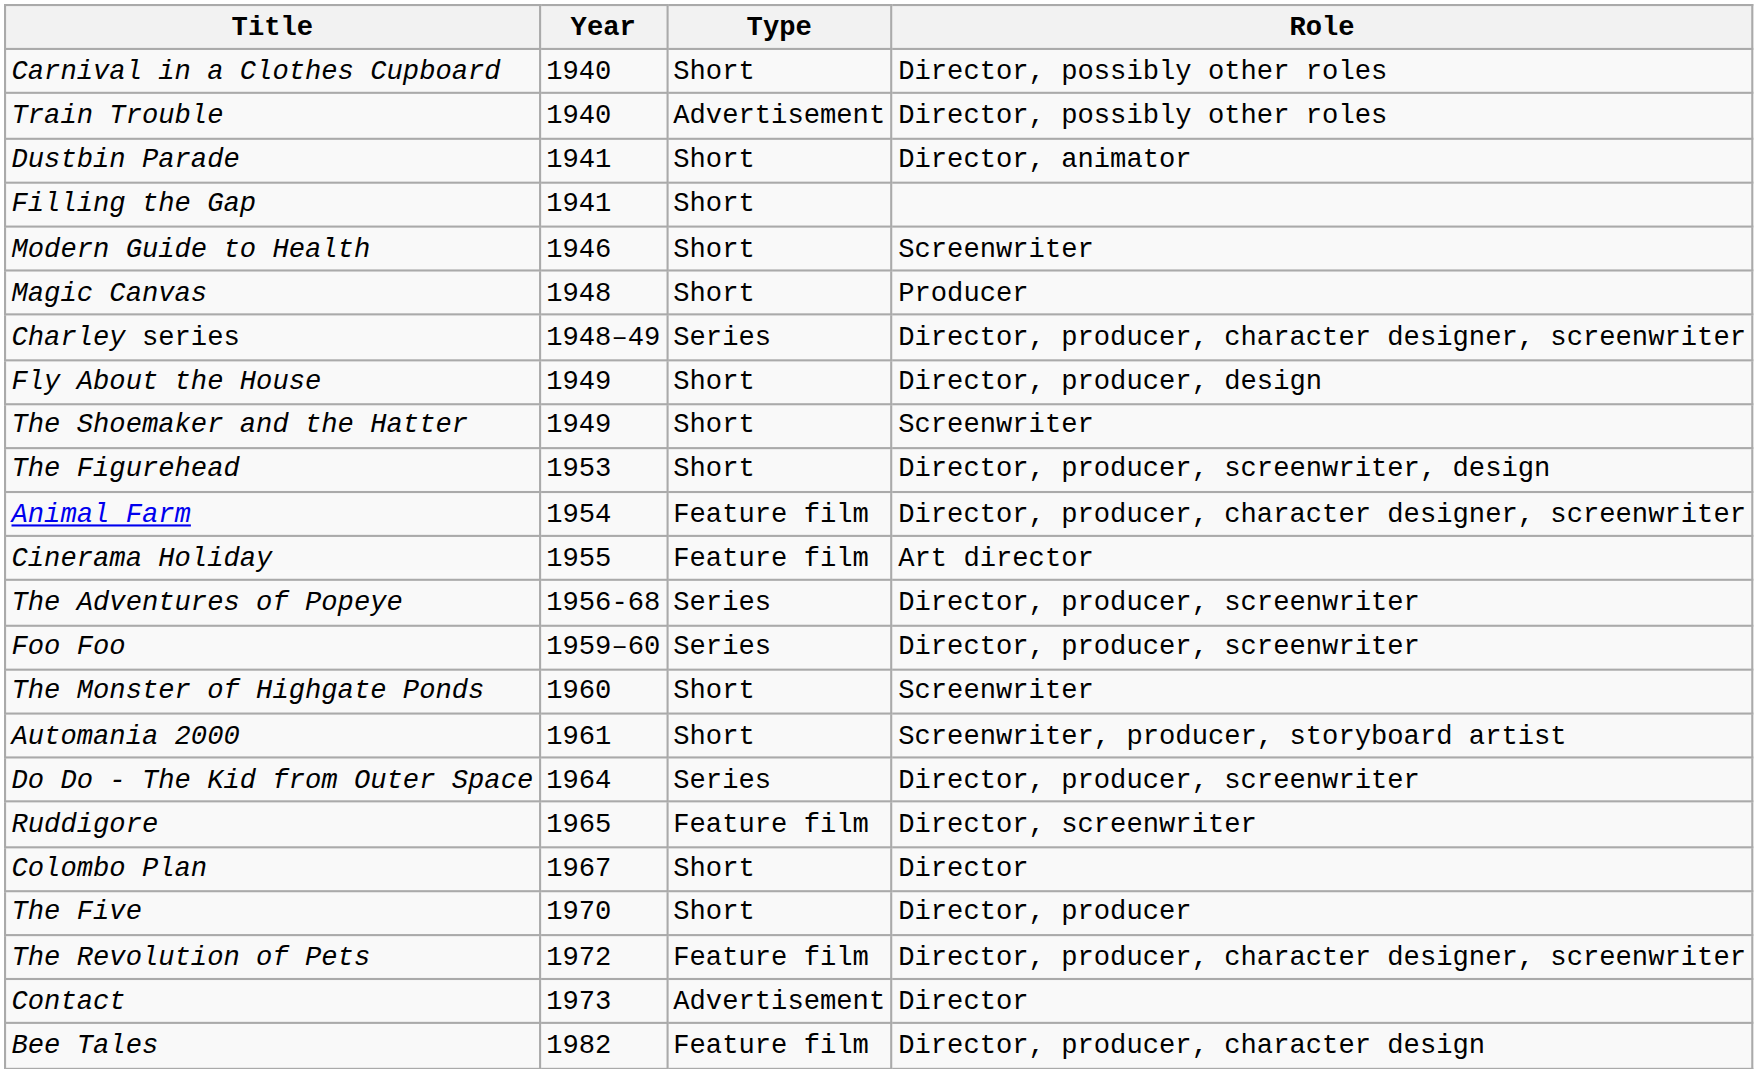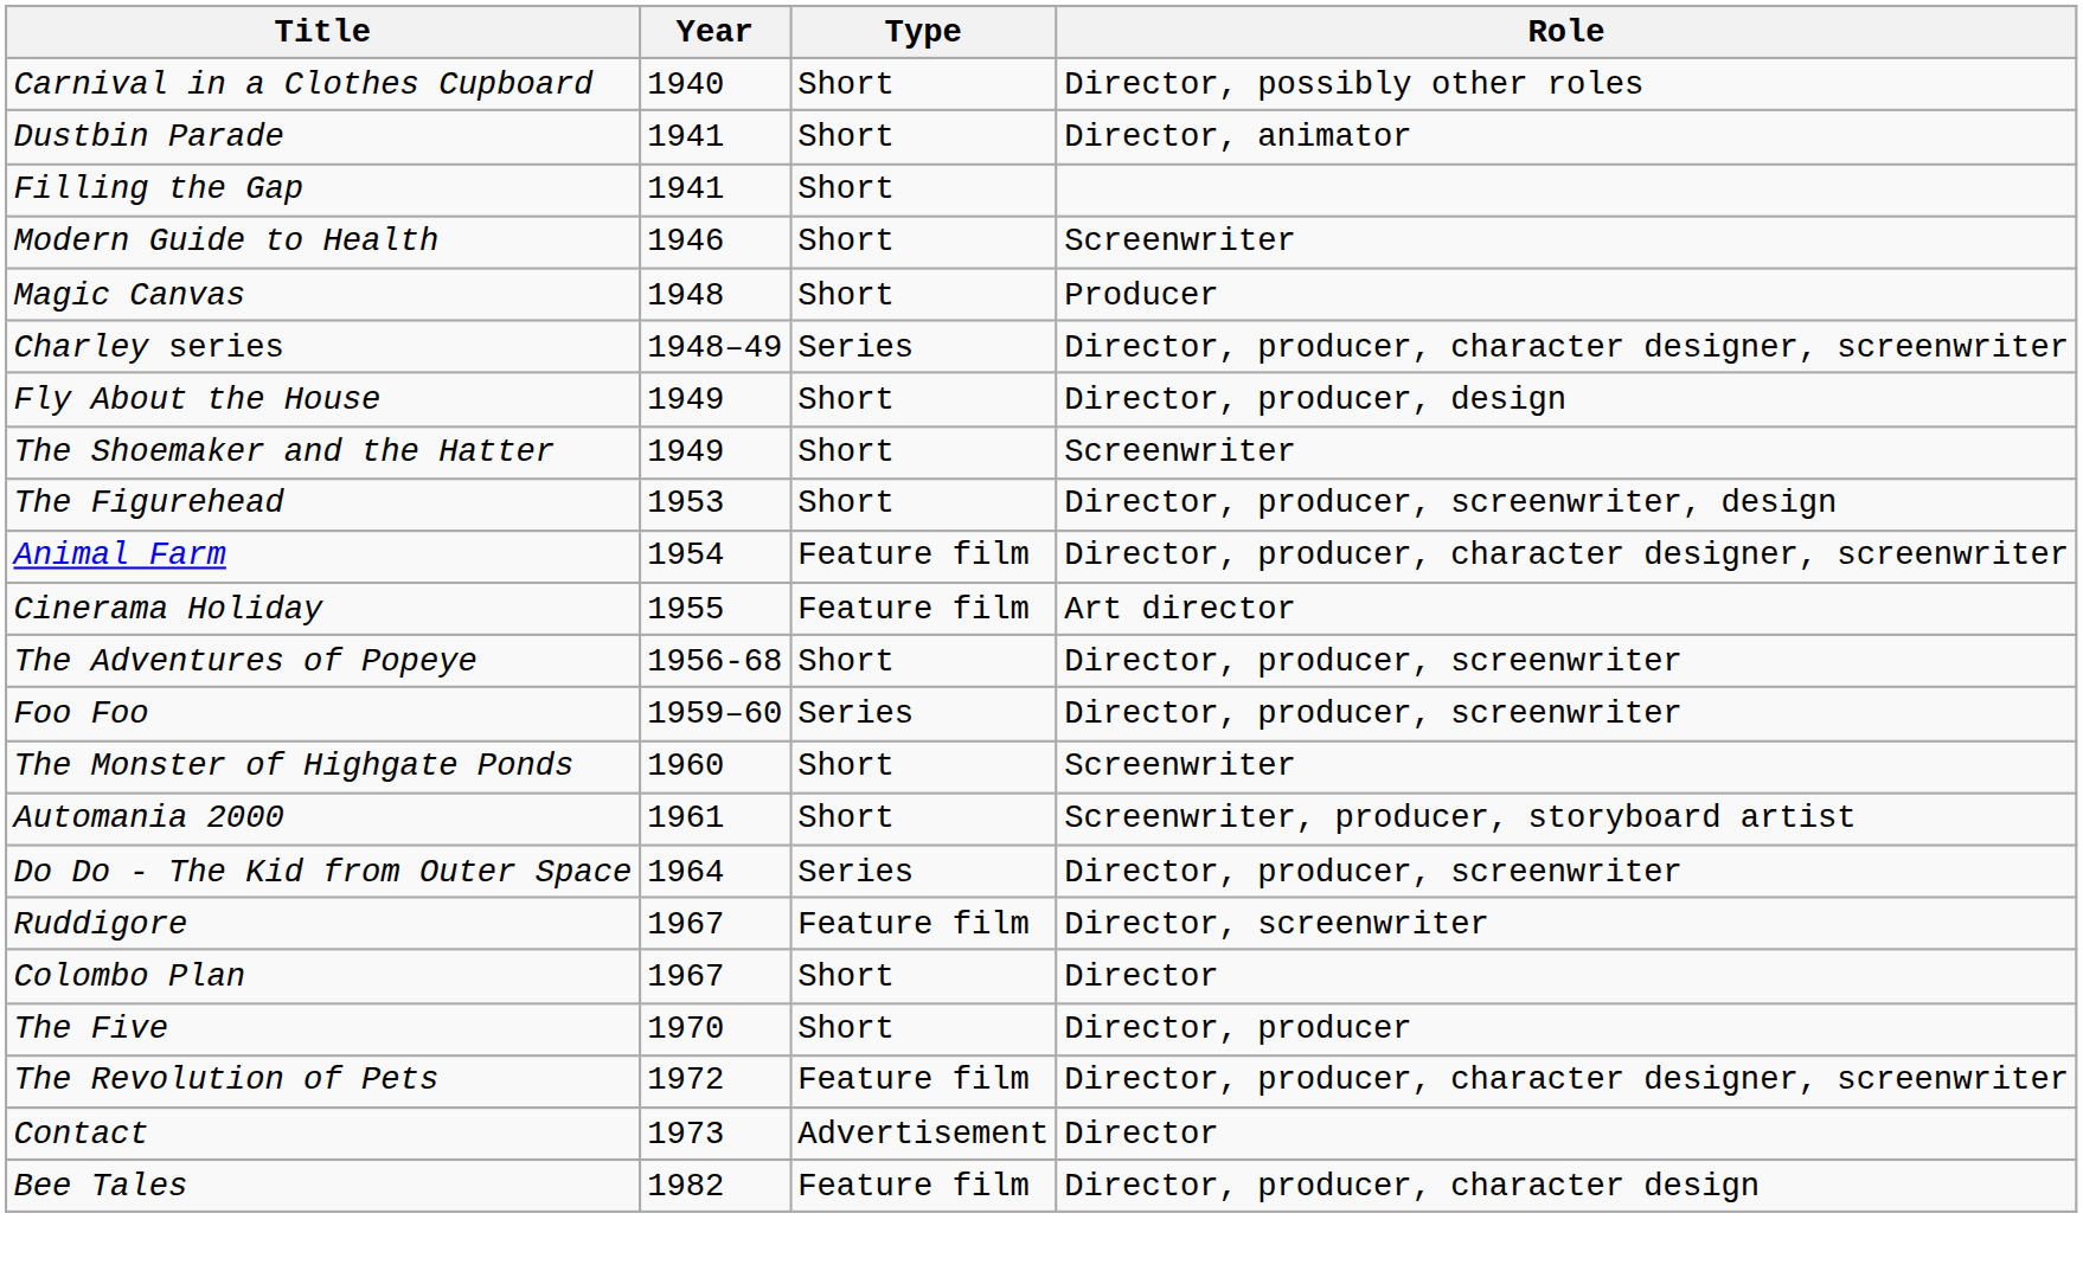- row: Train Trouble | 1940 | Advertisement | Director, possibly other roles
The Adventures of Popeye | Type: Series -> Short
Ruddigore | Year: 1965 -> 1967
